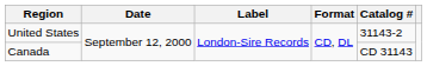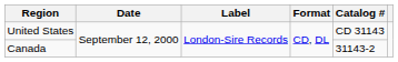United States | Catalog #: 31143-2 -> CD 31143
Canada | Catalog #: CD 31143 -> 31143-2
